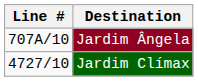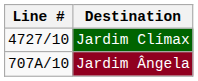rows swapped: Jardim Clímax <-> Jardim Ângela
